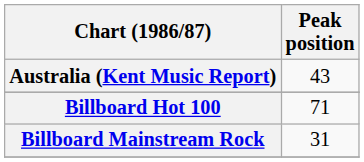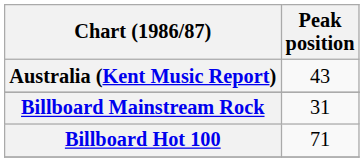rows swapped: Billboard Hot 100 <-> Billboard Mainstream Rock
